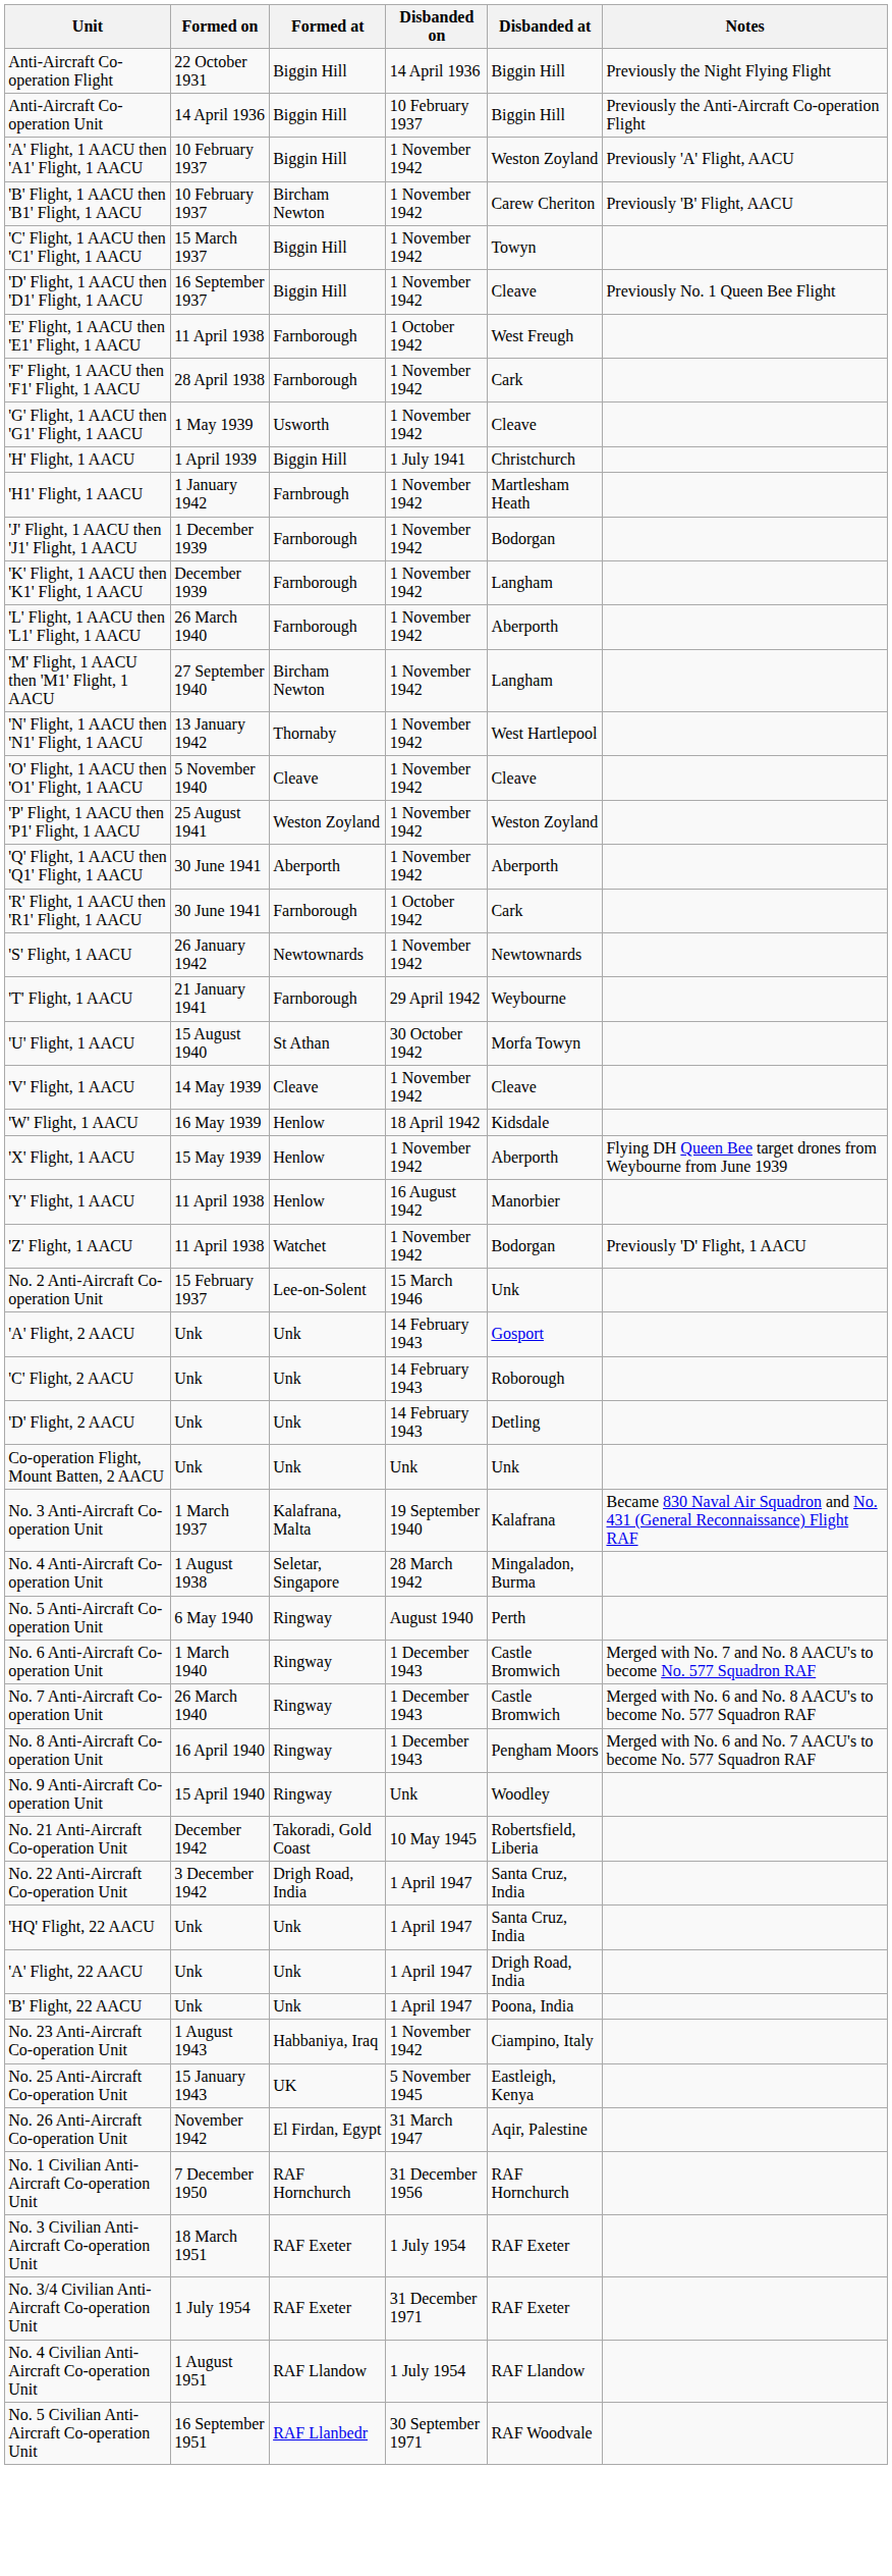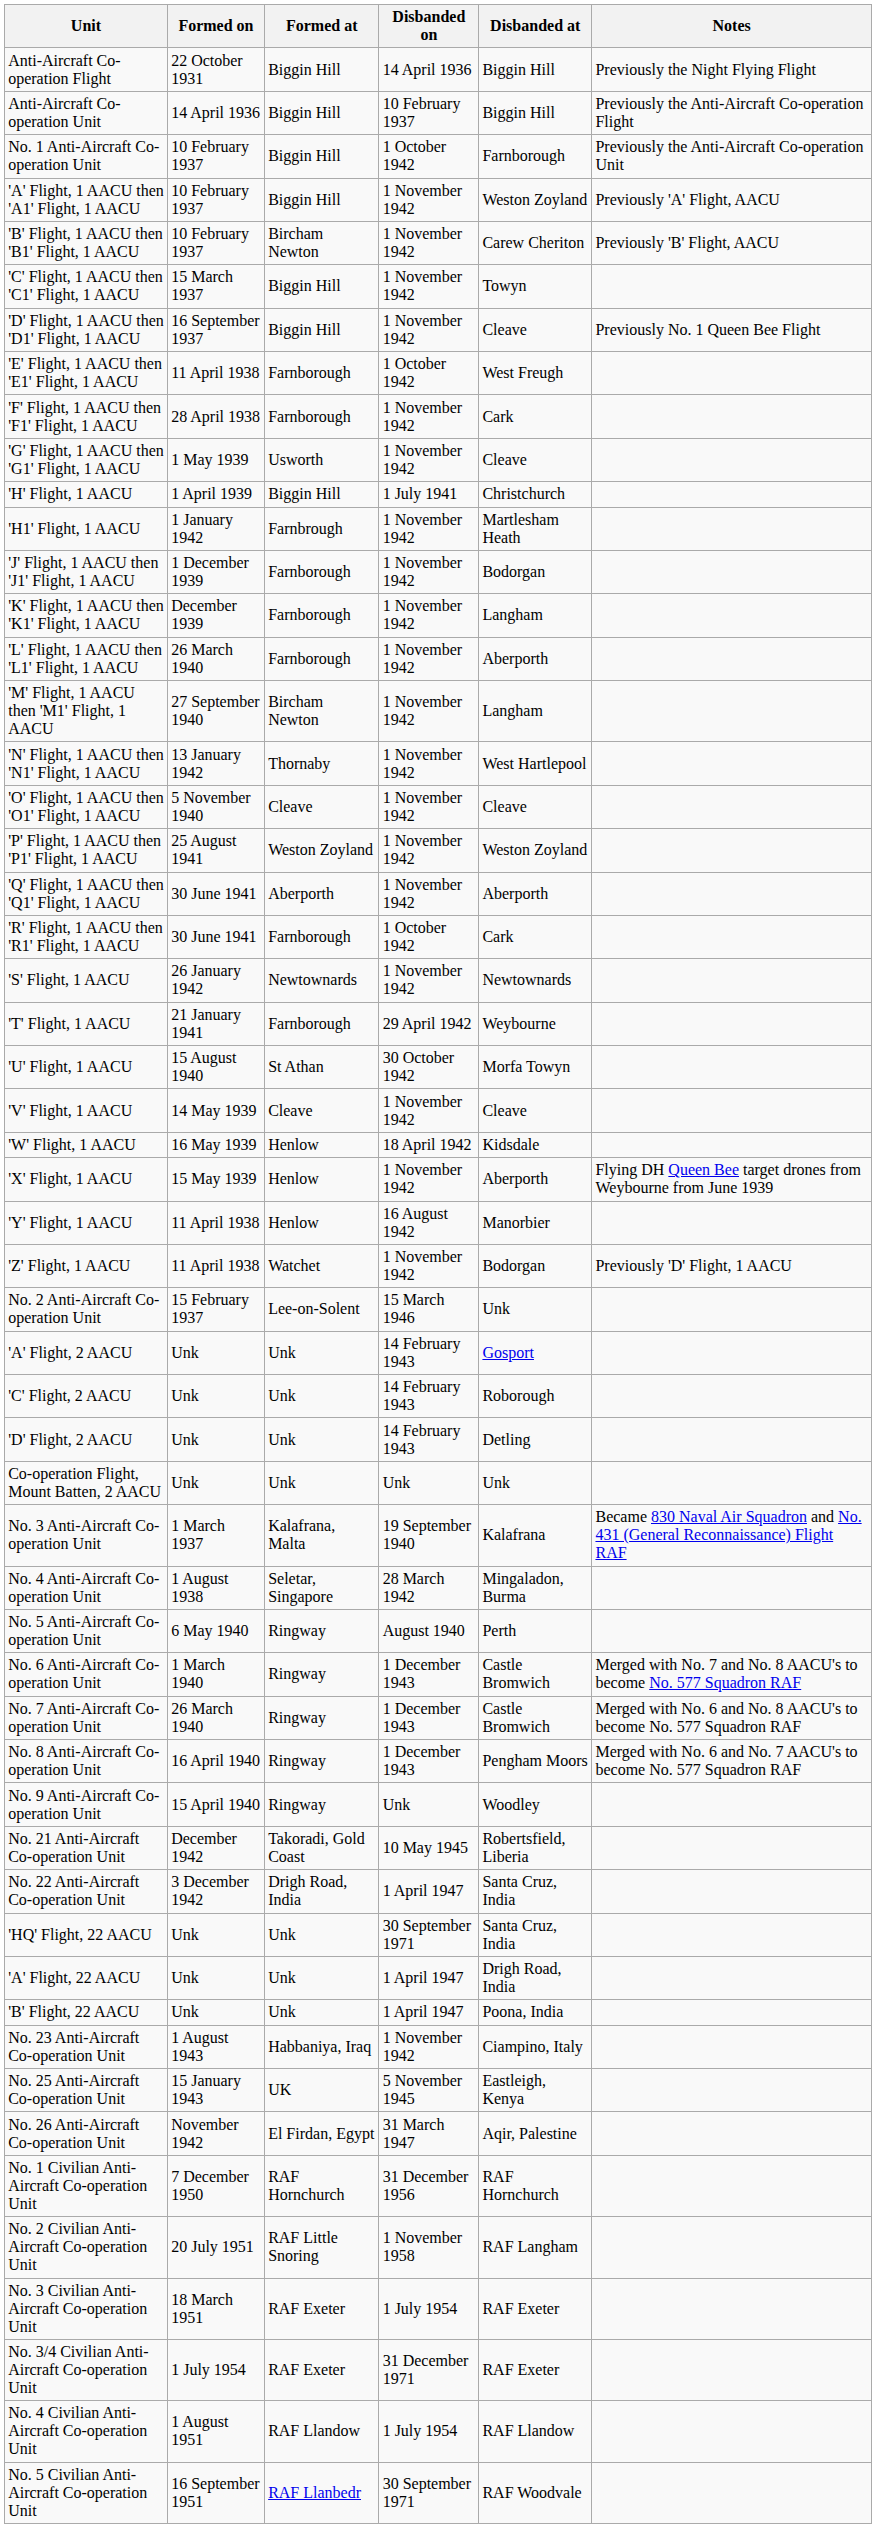+ row: No. 1 Anti-Aircraft Co-operation Unit | 10 February 1937 | Biggin Hill | 1 October 1942 | Farnborough | Previously the Anti-Aircraft Co-operation Unit
'HQ' Flight, 22 AACU | Disbanded on: 1 April 1947 -> 30 September 1971
+ row: No. 2 Civilian Anti-Aircraft Co-operation Unit | 20 July 1951 | RAF Little Snoring | 1 November 1958 | RAF Langham
